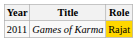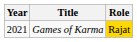Games of Karma | Year: 2011 -> 2021
